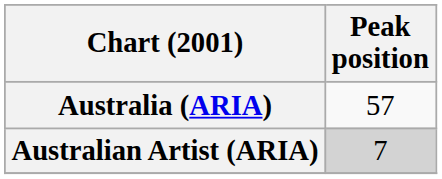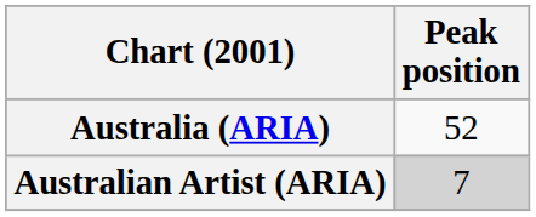Australia (ARIA) | Peak position: 57 -> 52
